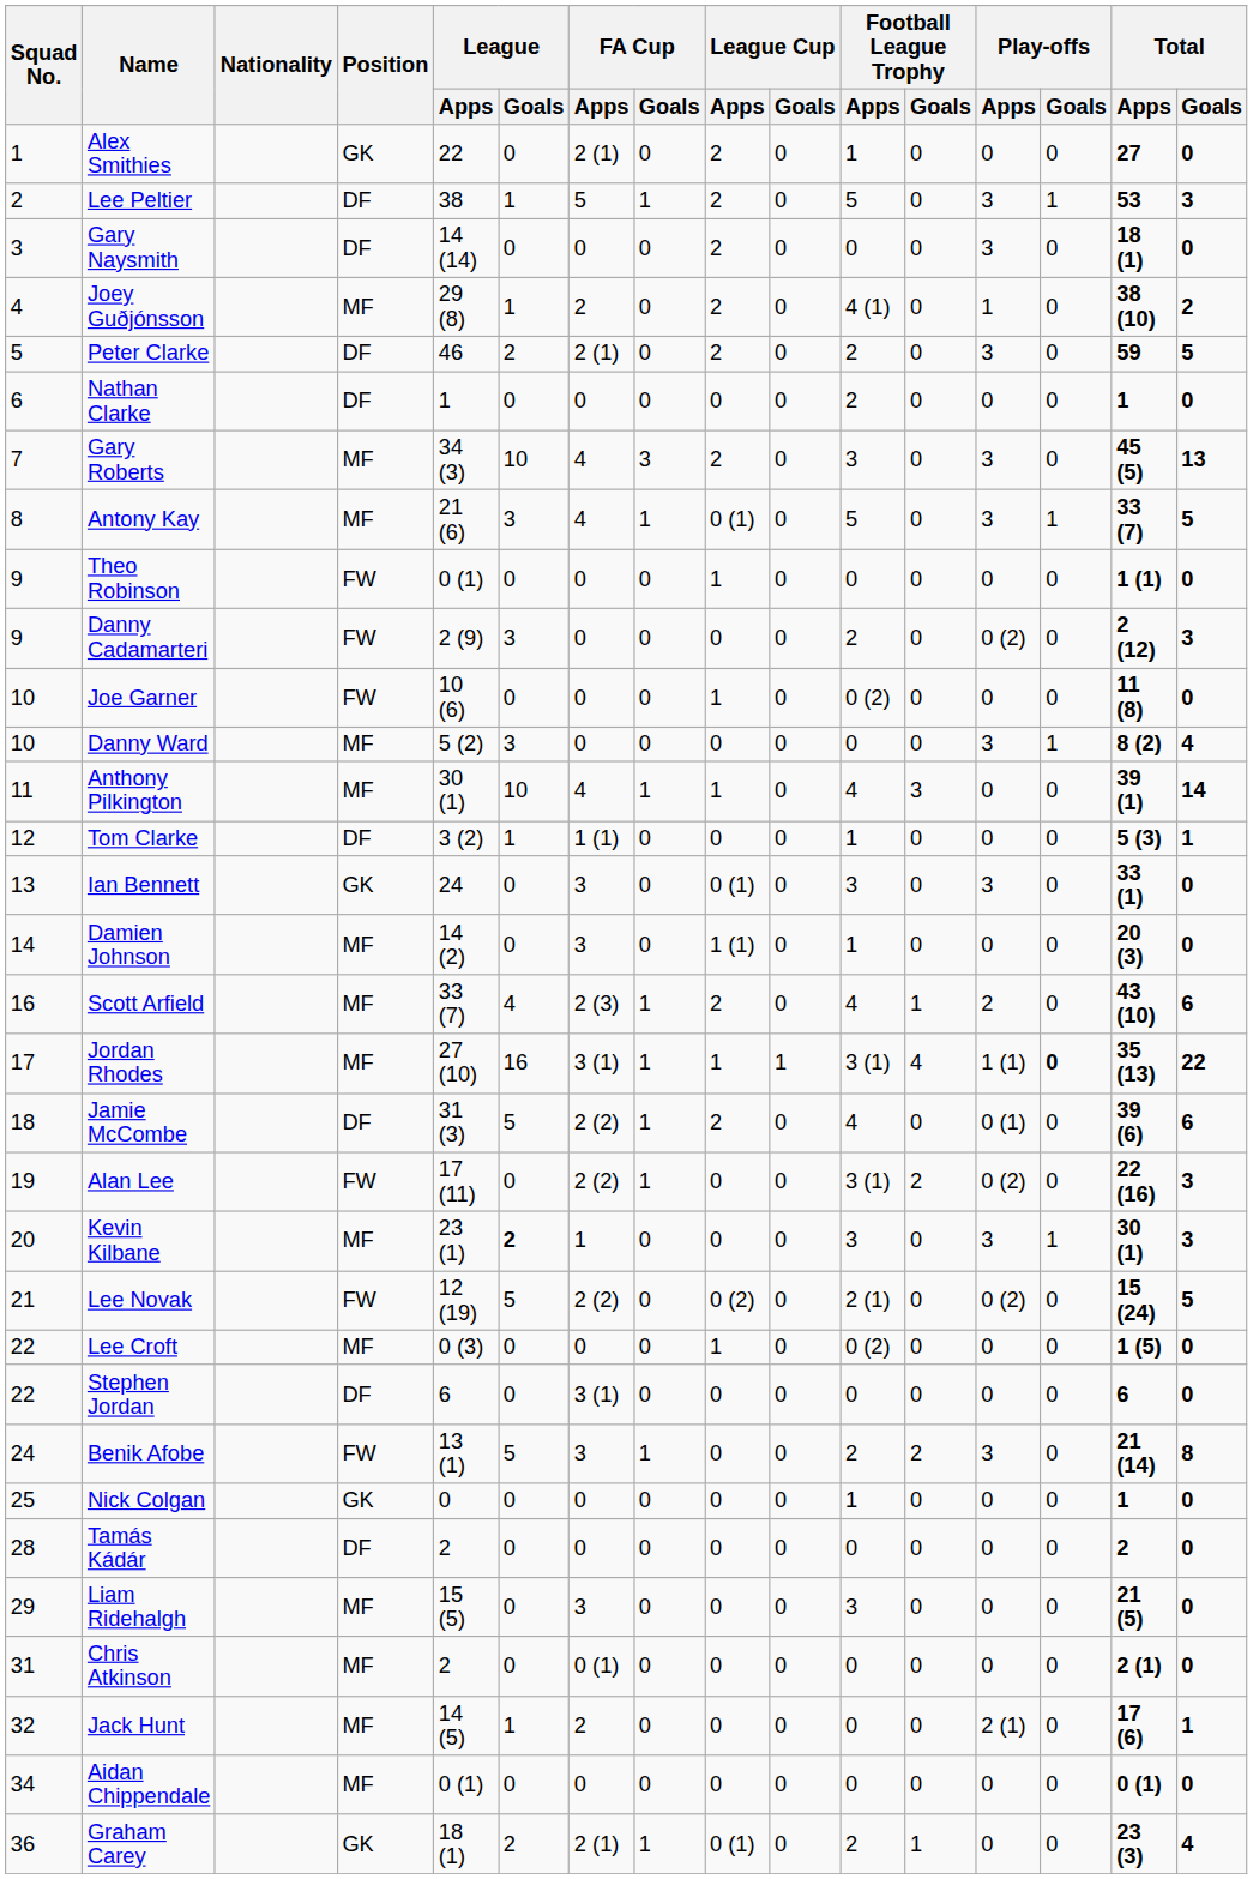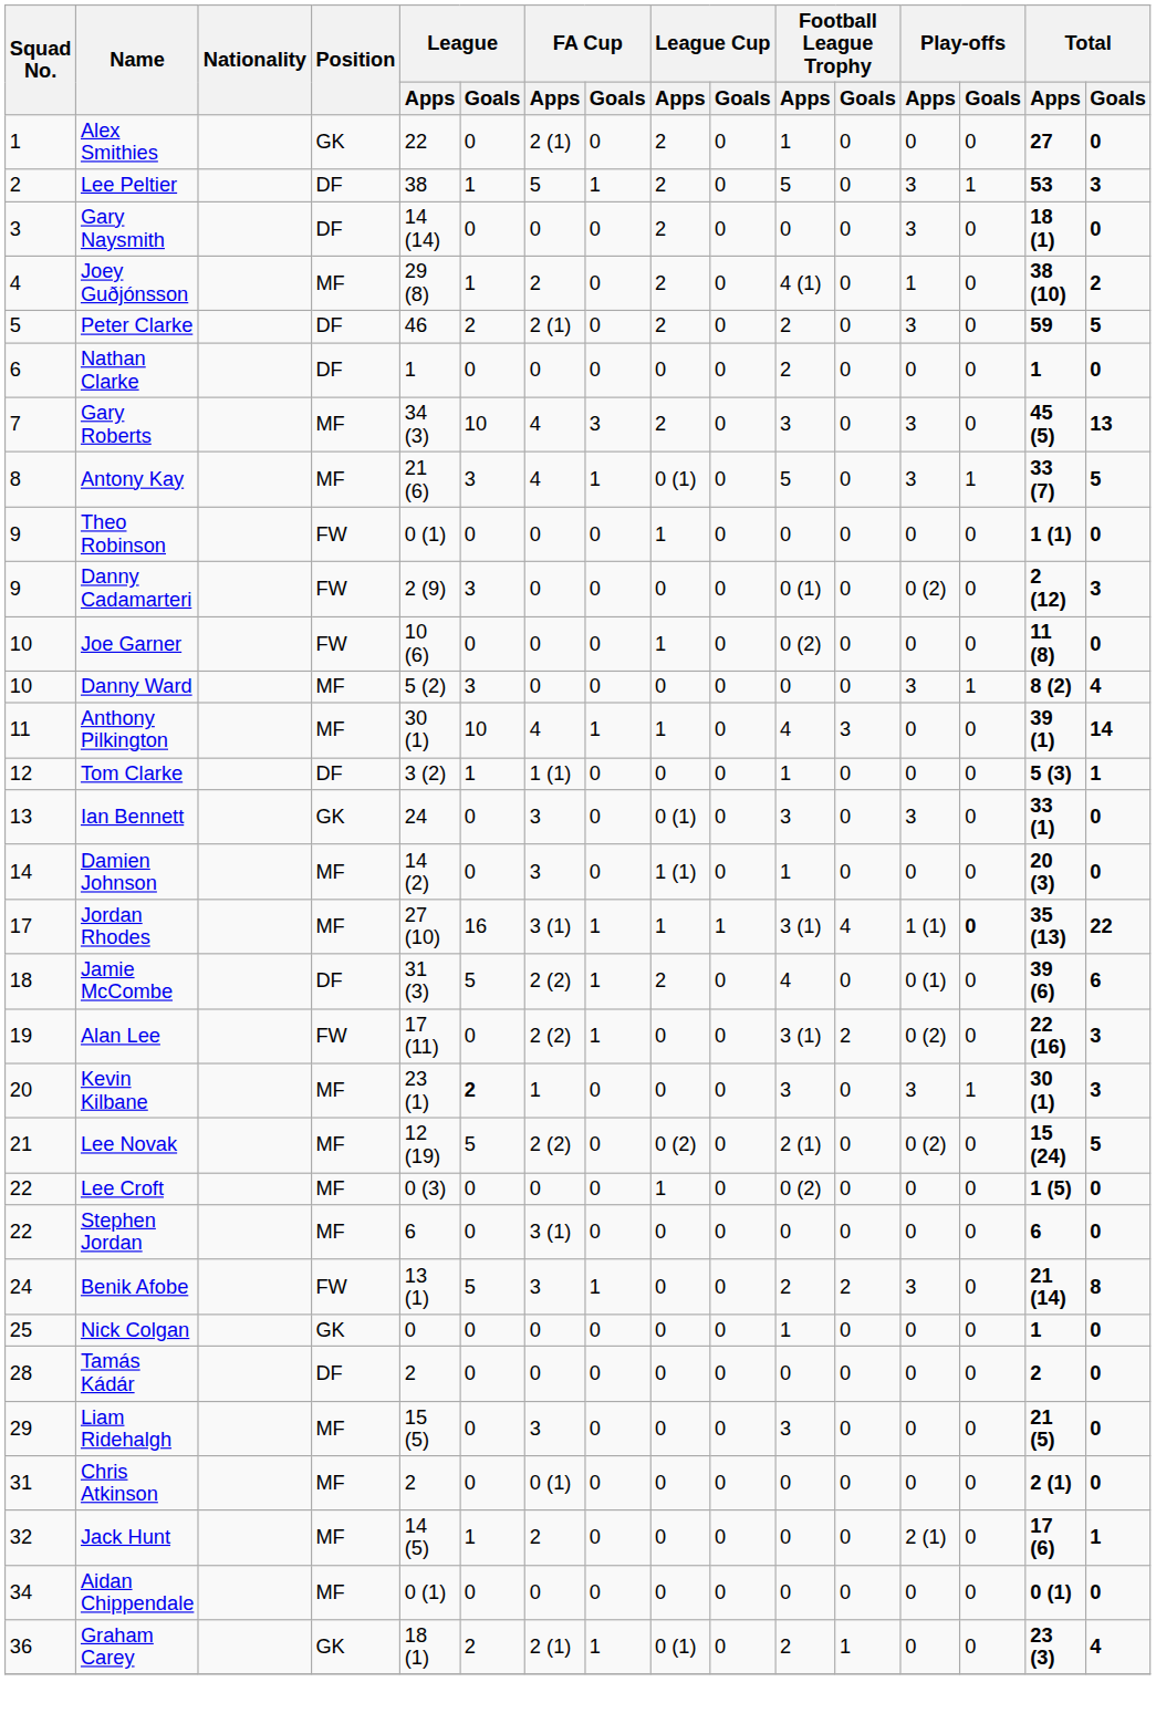Danny Cadamarteri | Football League Trophy / Apps: 2 -> 0 (1)
- row: 16 | Scott Arfield | MF | 33 (7) | 4 | 2 (3) | 1 | 2 | 0 | 4 | 1 | 2 | 0 | 43 (10) | 6
Lee Novak | Position: FW -> MF
Stephen Jordan | Position: DF -> MF
